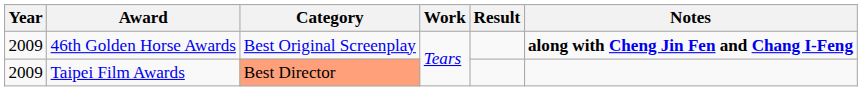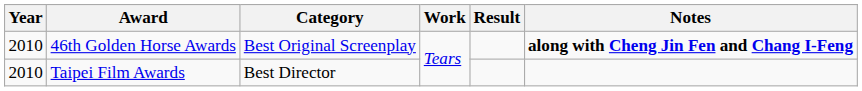46th Golden Horse Awards | Year: 2009 -> 2010
Taipei Film Awards | Year: 2009 -> 2010
Taipei Film Awards | Category: lightsalmon background -> no background
